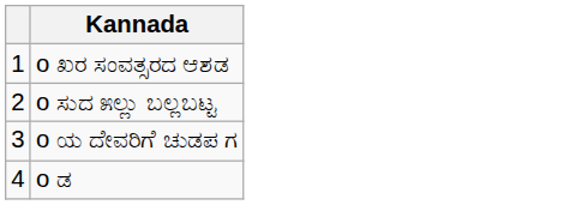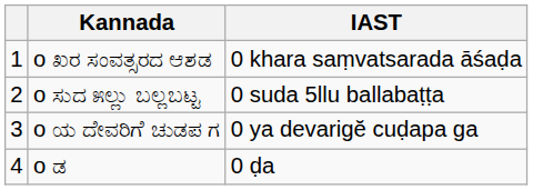+ column: IAST | 0 khara saṃvatsarada āśaḍa | 0 suda 5llu ballabaṭṭa | 0 ya devarigĕ cuḍapa ga | 0 ḍa
